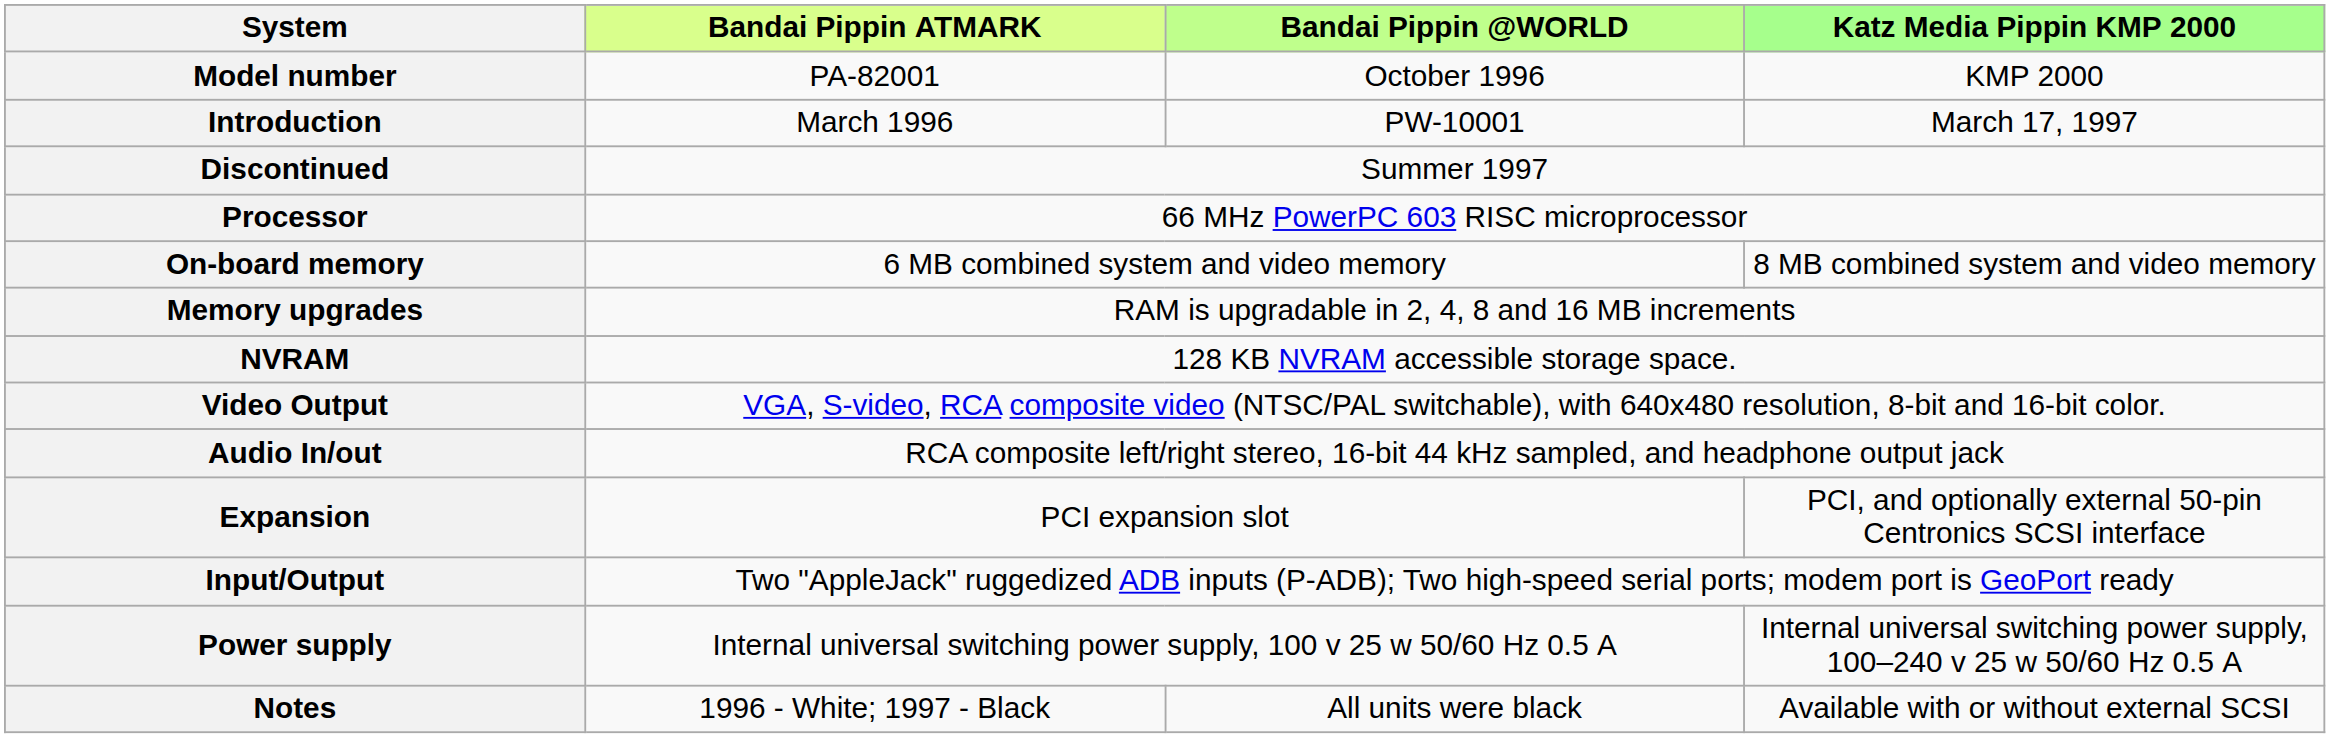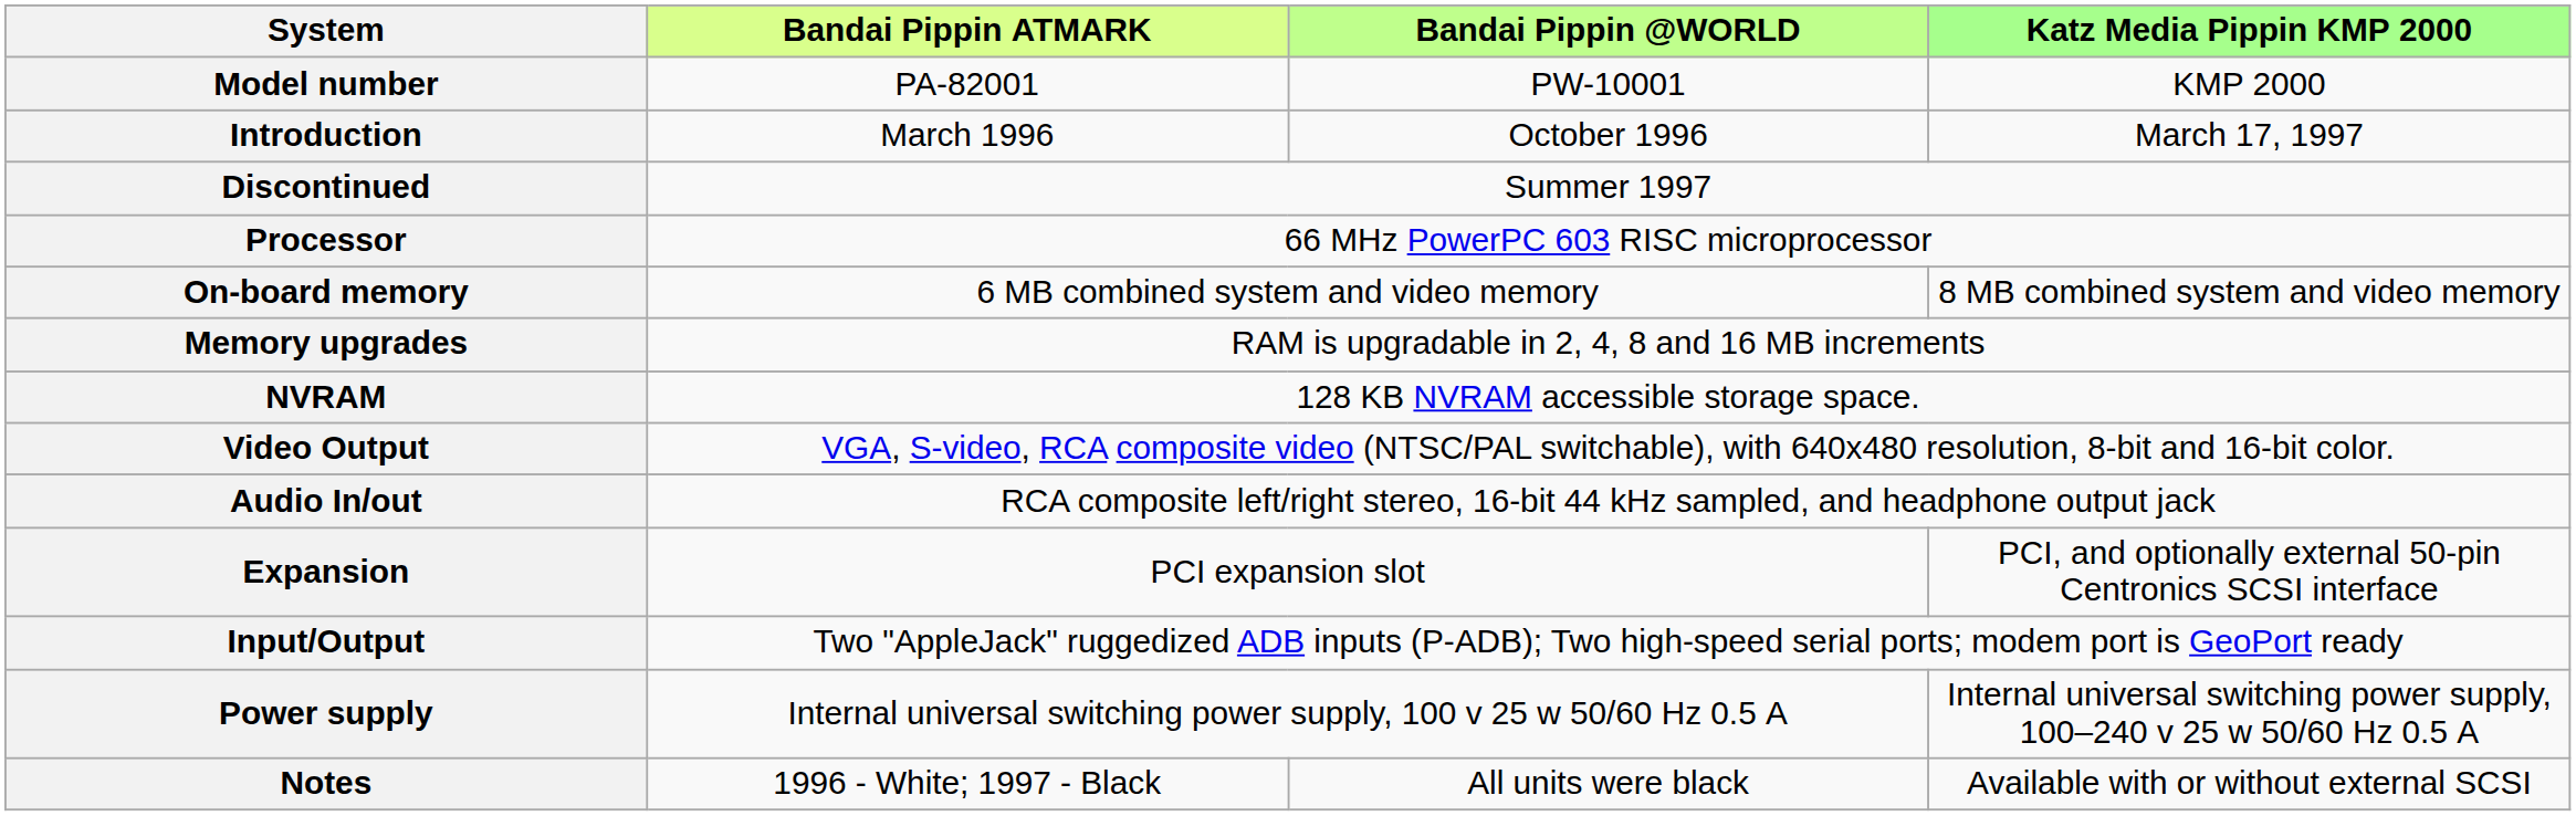Model number | Bandai Pippin @WORLD: October 1996 -> PW-10001
Introduction | Bandai Pippin @WORLD: PW-10001 -> October 1996
